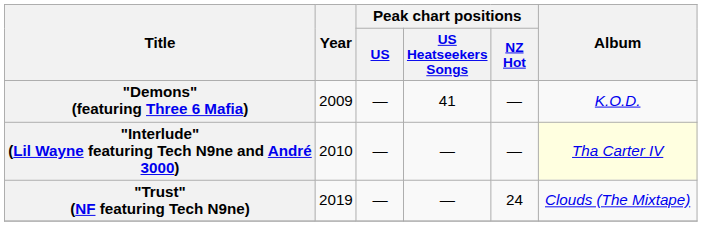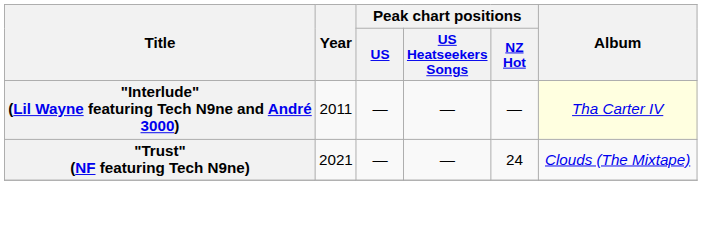- row: "Demons" (featuring Three 6 Mafia) | 2009 | — | 41 | — | K.O.D.
"Interlude" (Lil Wayne featuring Tech N9ne and André 3000) | Year: 2010 -> 2011
"Trust" (NF featuring Tech N9ne) | Year: 2019 -> 2021
